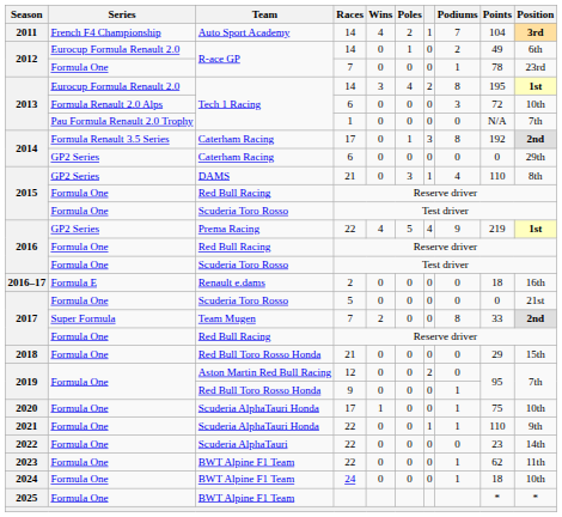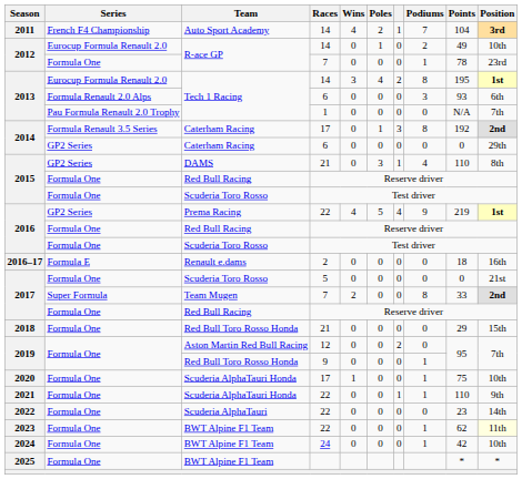2012 / 14 | Position: 6th -> 10th
2013 / 6 | Points: 72 -> 93
2013 / 6 | Position: 10th -> 6th
2023 | Position: no background -> lightyellow background
2024 | Points: 18 -> 42
